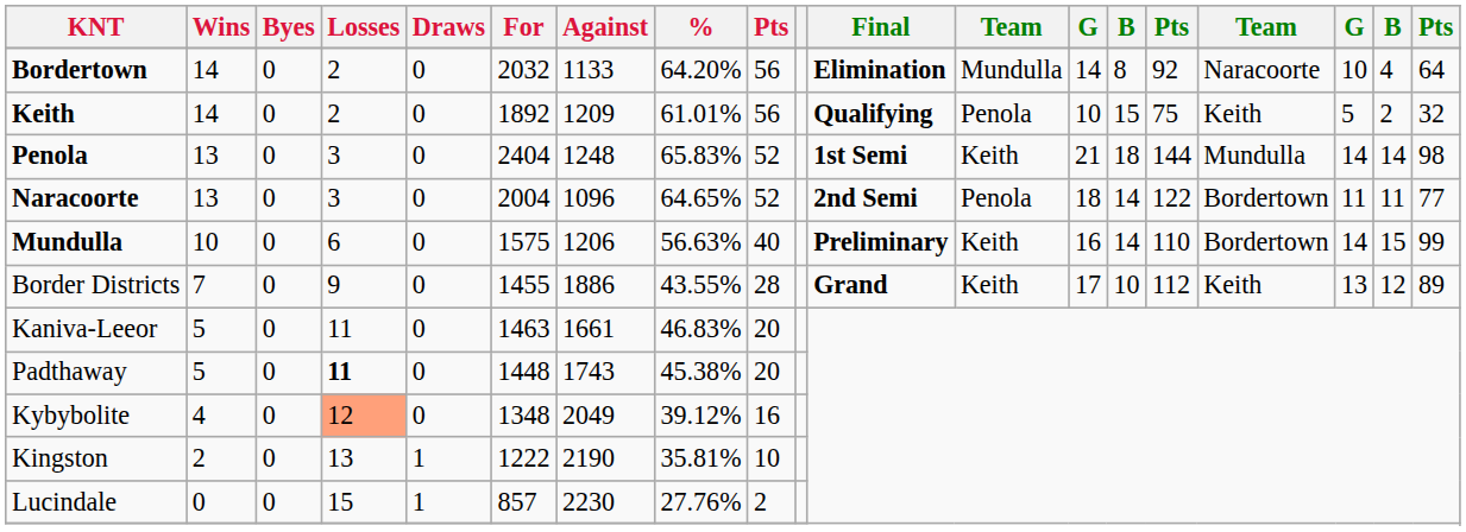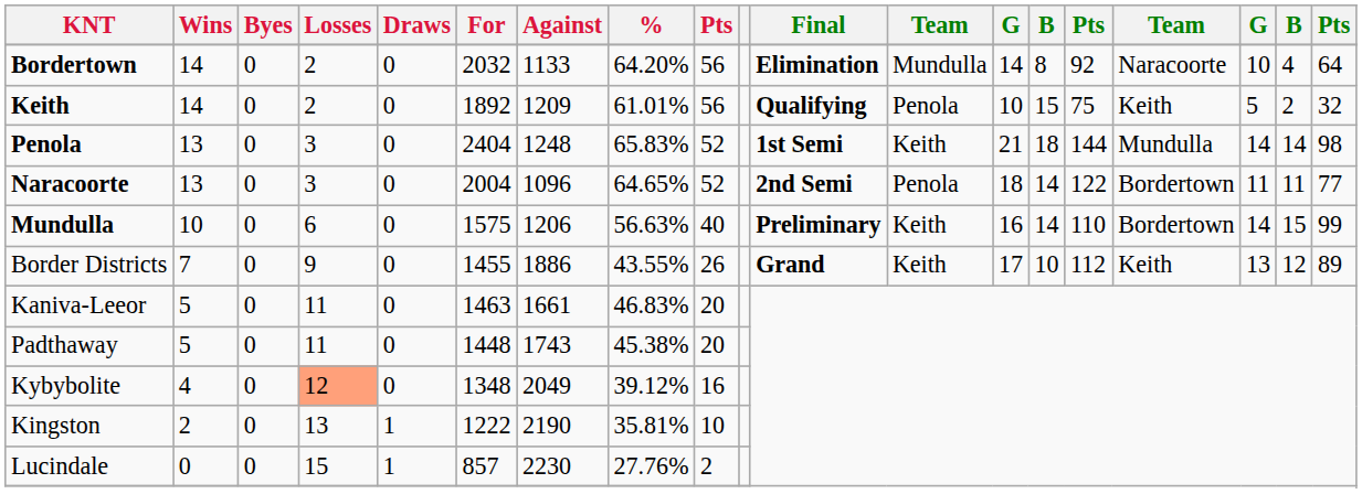Border Districts | column 9: 28 -> 26
Padthaway | Losses: bold -> normal
